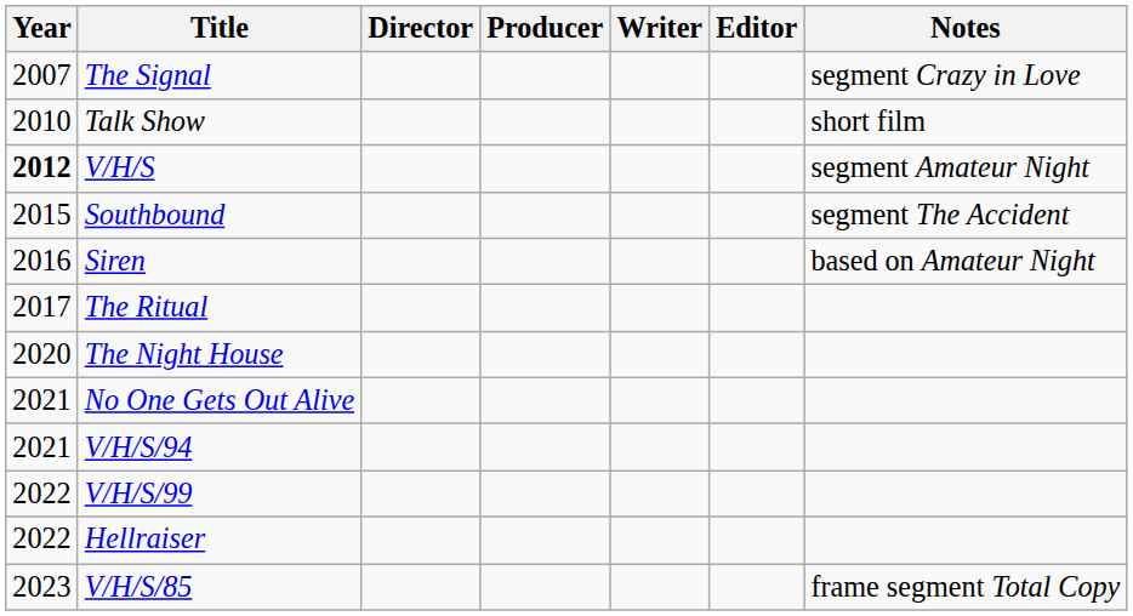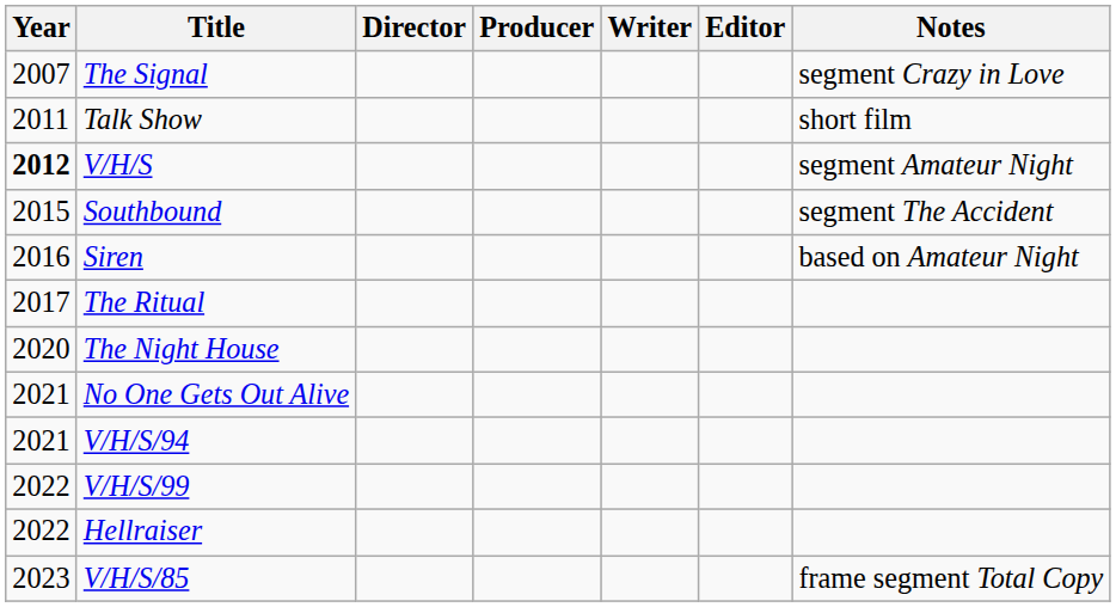Talk Show | Year: 2010 -> 2011
